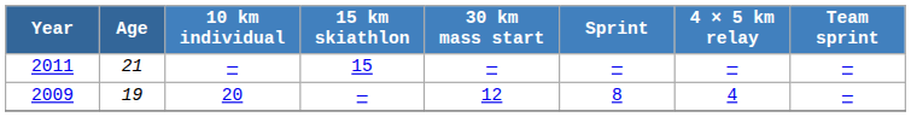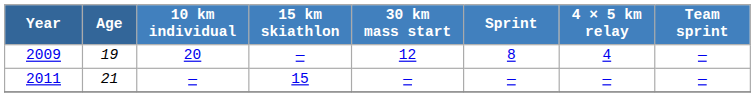rows swapped: 2009 <-> 2011
